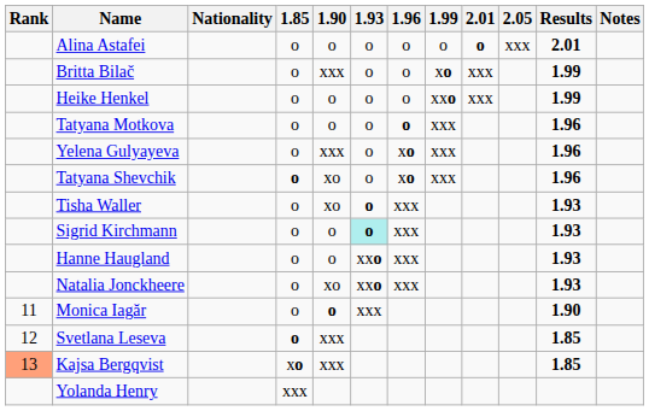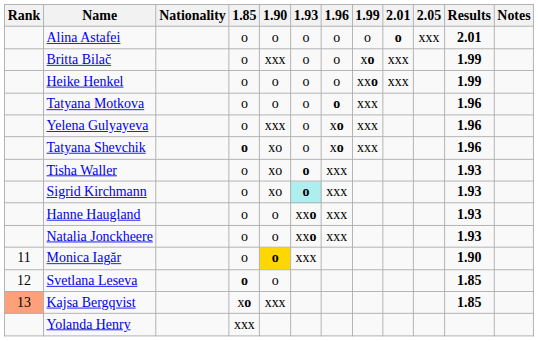Sigrid Kirchmann | 1.90: o -> xo
Natalia Jonckheere | 1.90: xo -> o
Monica Iagăr | 1.90: no background -> gold background
Svetlana Leseva | 1.90: xxx -> o
